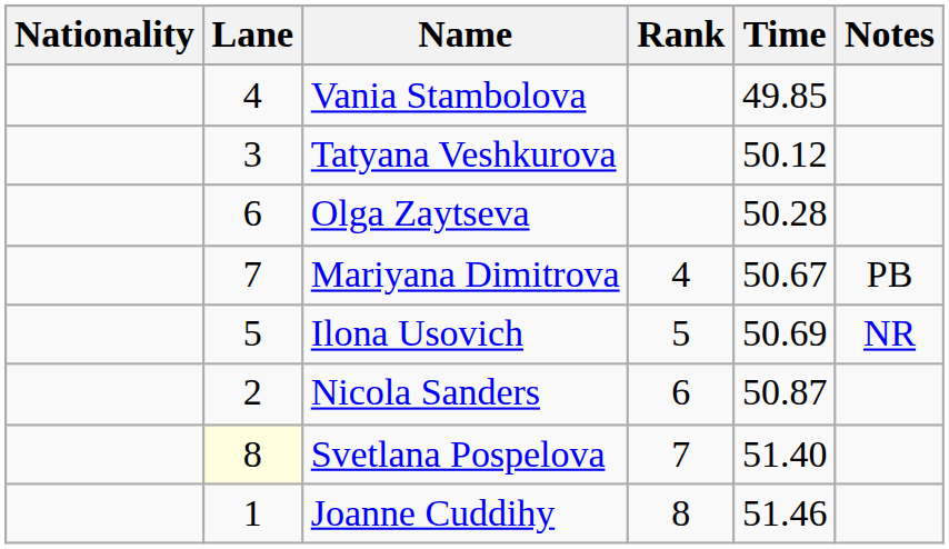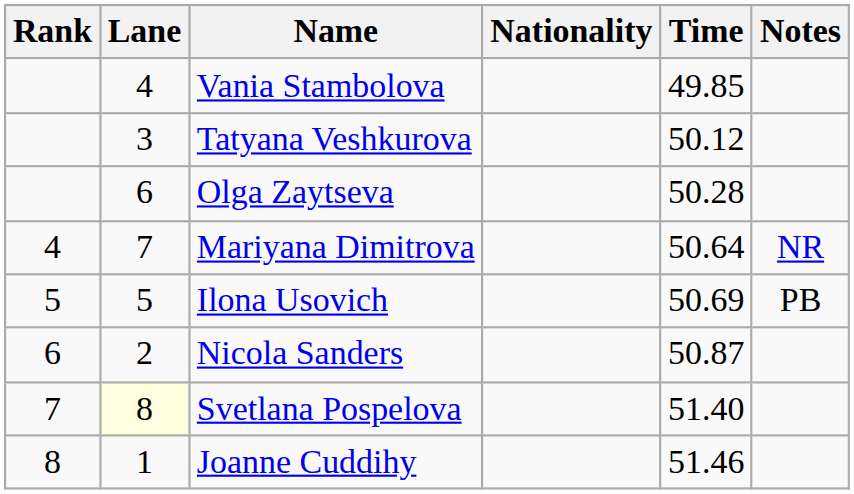columns swapped: Rank <-> Nationality
Mariyana Dimitrova | Time: 50.67 -> 50.64
Mariyana Dimitrova | Notes: PB -> NR
Ilona Usovich | Notes: NR -> PB
